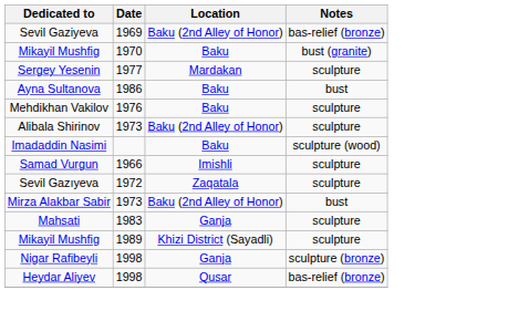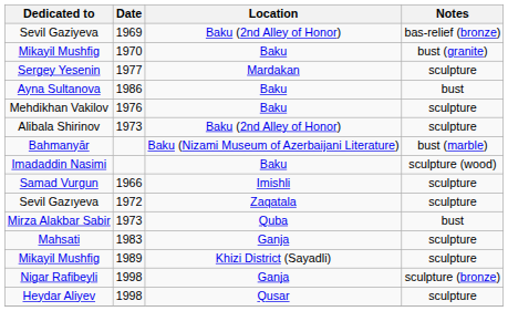+ row: Bahmanyār | Baku (Nizami Museum of Azerbaijani Literature) | bust (marble)
Mirza Alakbar Sabir | Location: Baku (2nd Alley of Honor) -> Quba
Heydar Aliyev | Notes: bas-relief (bronze) -> sculpture
